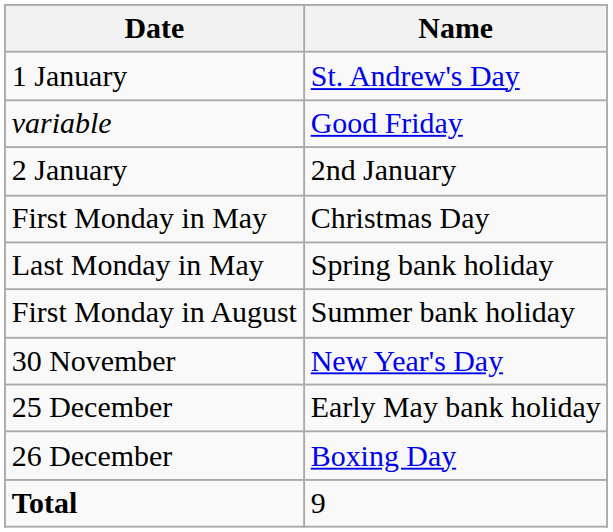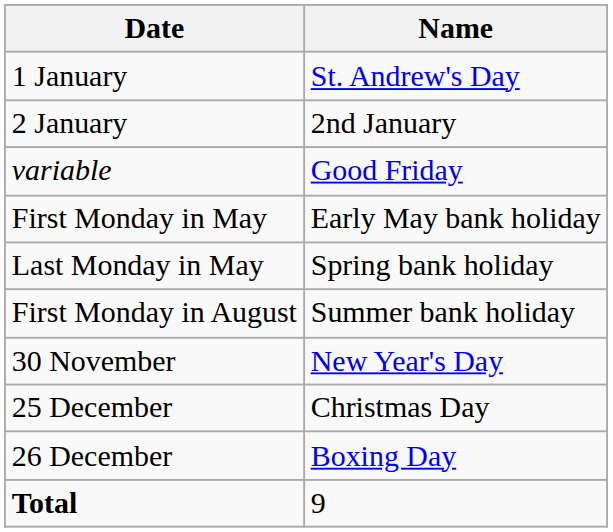rows swapped: 2 January <-> variable
First Monday in May | Name: Christmas Day -> Early May bank holiday
25 December | Name: Early May bank holiday -> Christmas Day
